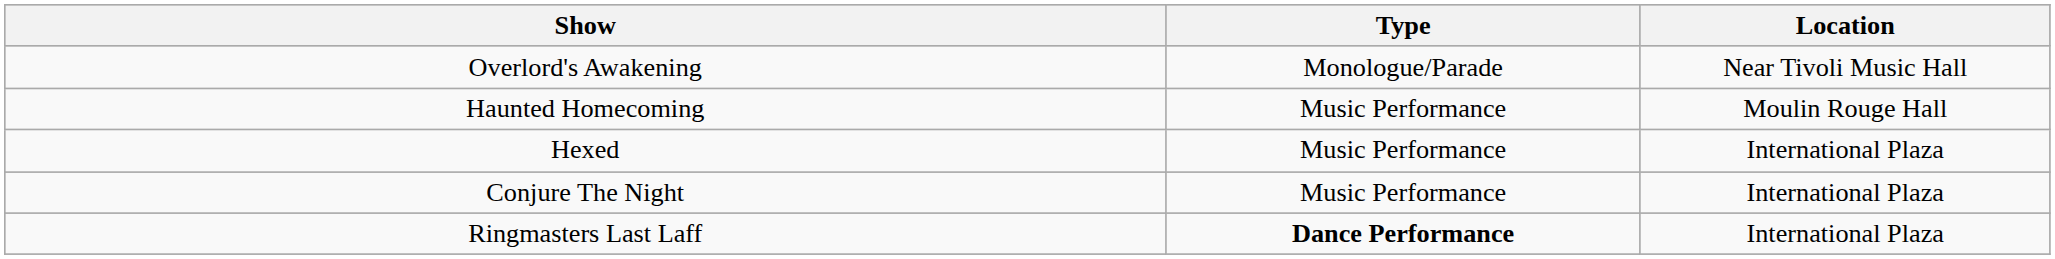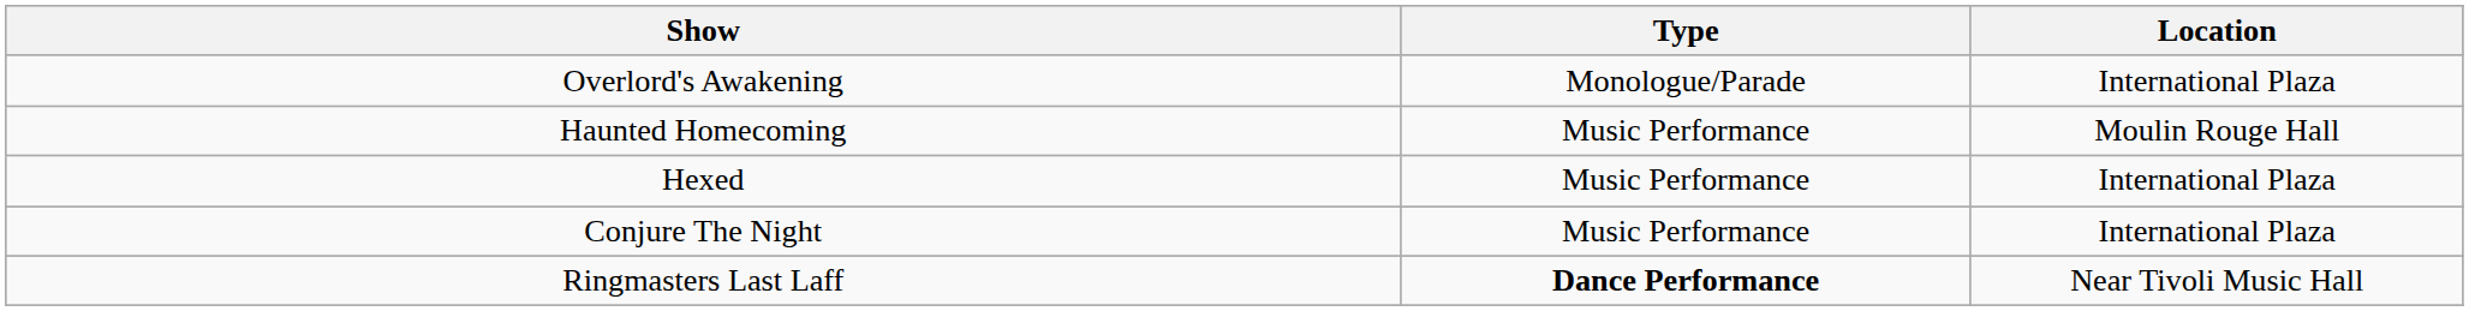Overlord's Awakening | Location: Near Tivoli Music Hall -> International Plaza
Ringmasters Last Laff | Location: International Plaza -> Near Tivoli Music Hall
